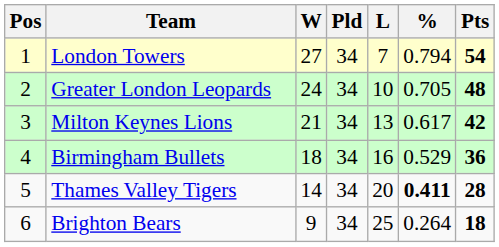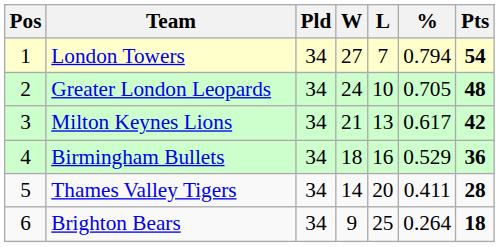columns swapped: Pld <-> W
Thames Valley Tigers | %: bold -> normal
